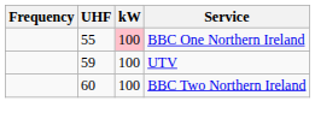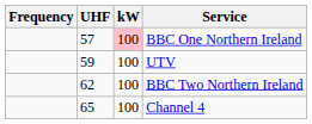BBC One Northern Ireland | UHF: 55 -> 57
BBC Two Northern Ireland | UHF: 60 -> 62
+ row: 65 | 100 | Channel 4
